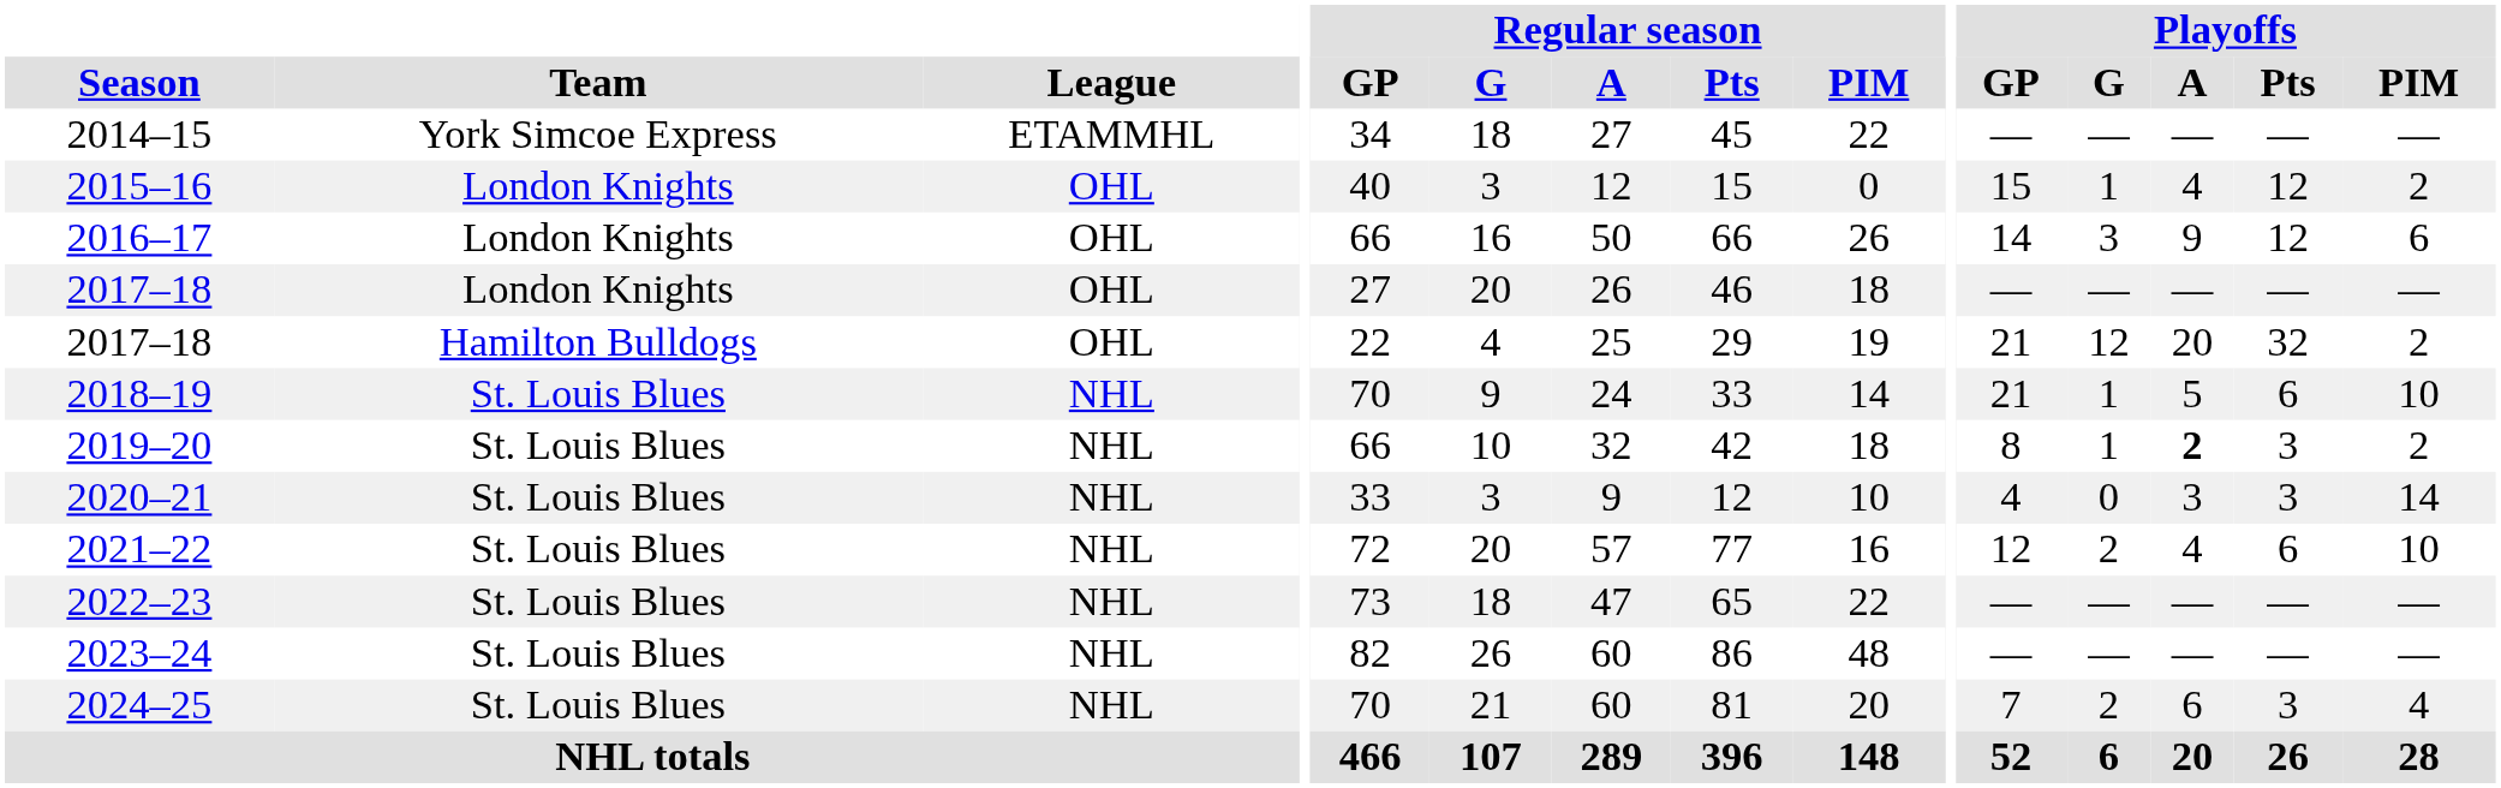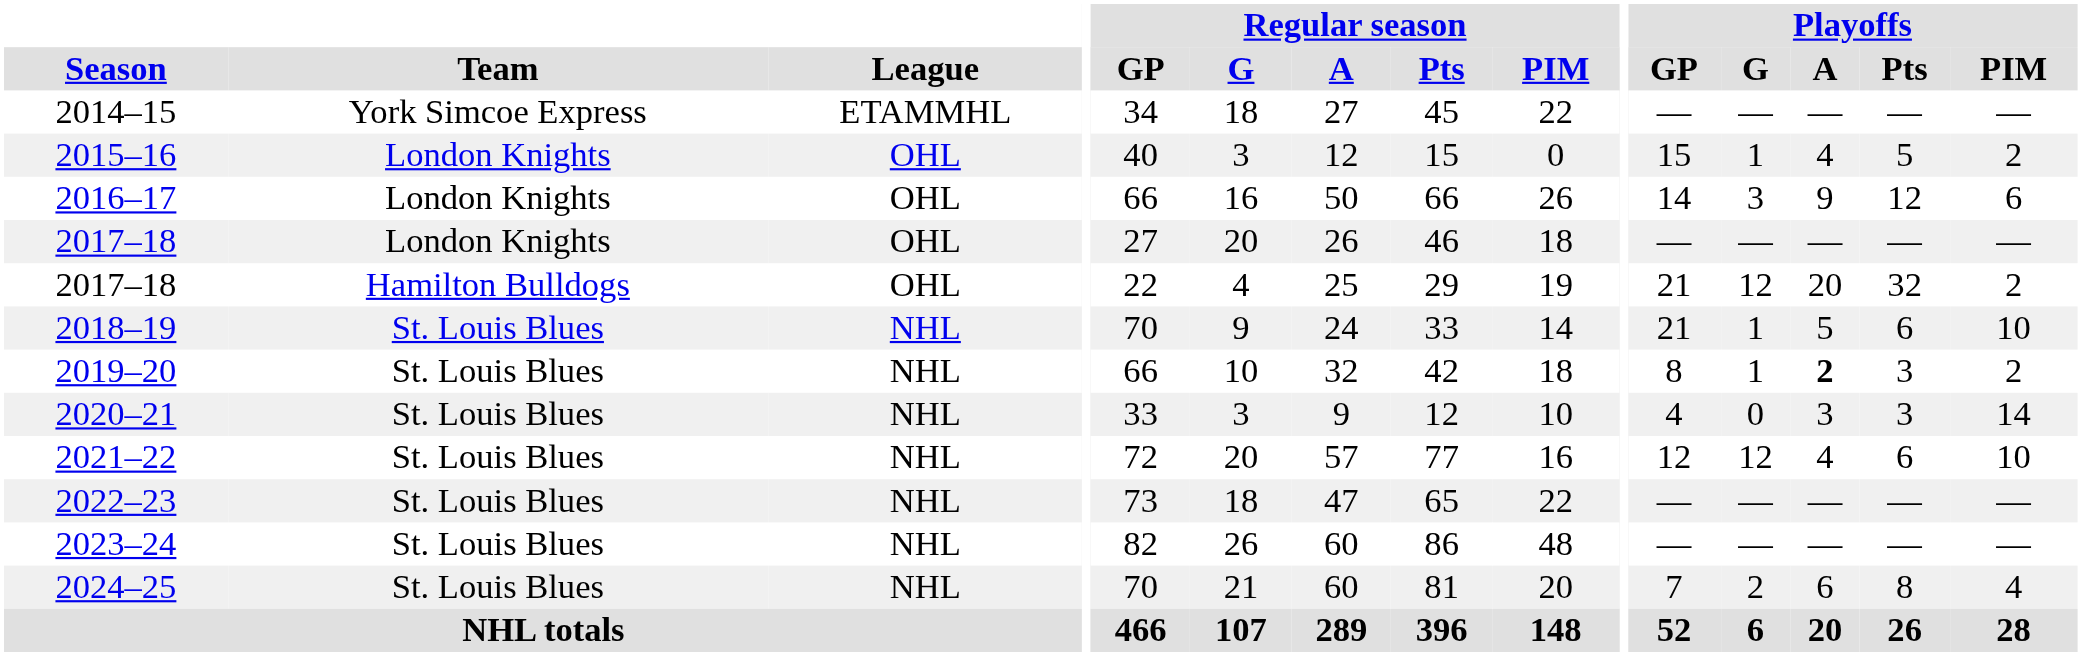2015–16 | Playoffs / Pts: 12 -> 5
2021–22 | Playoffs / G: 2 -> 12
2024–25 | Playoffs / Pts: 3 -> 8
